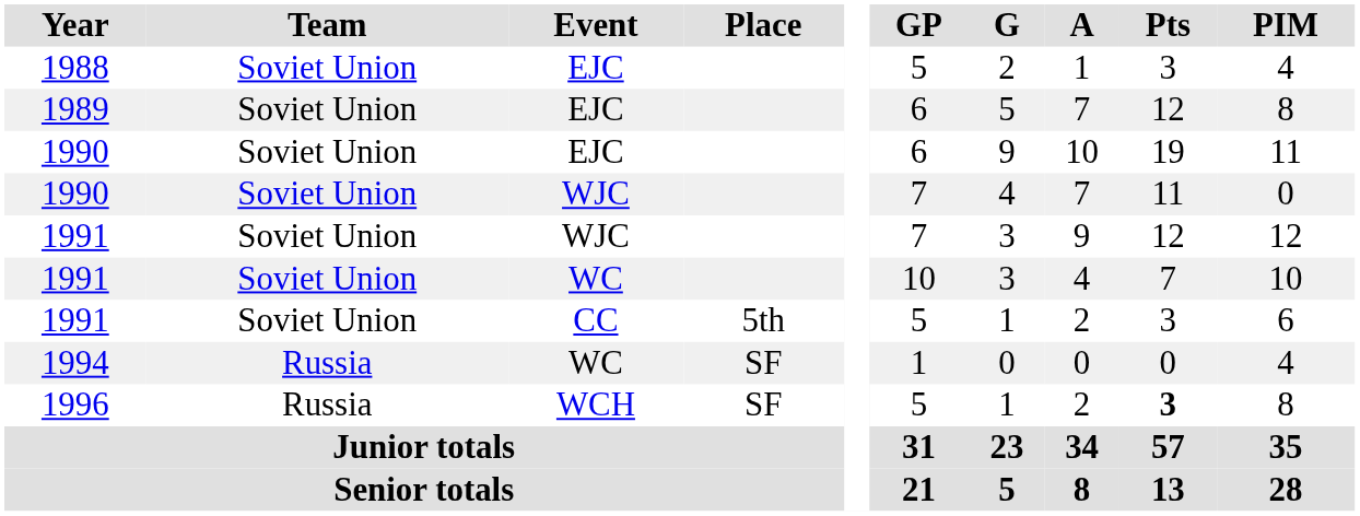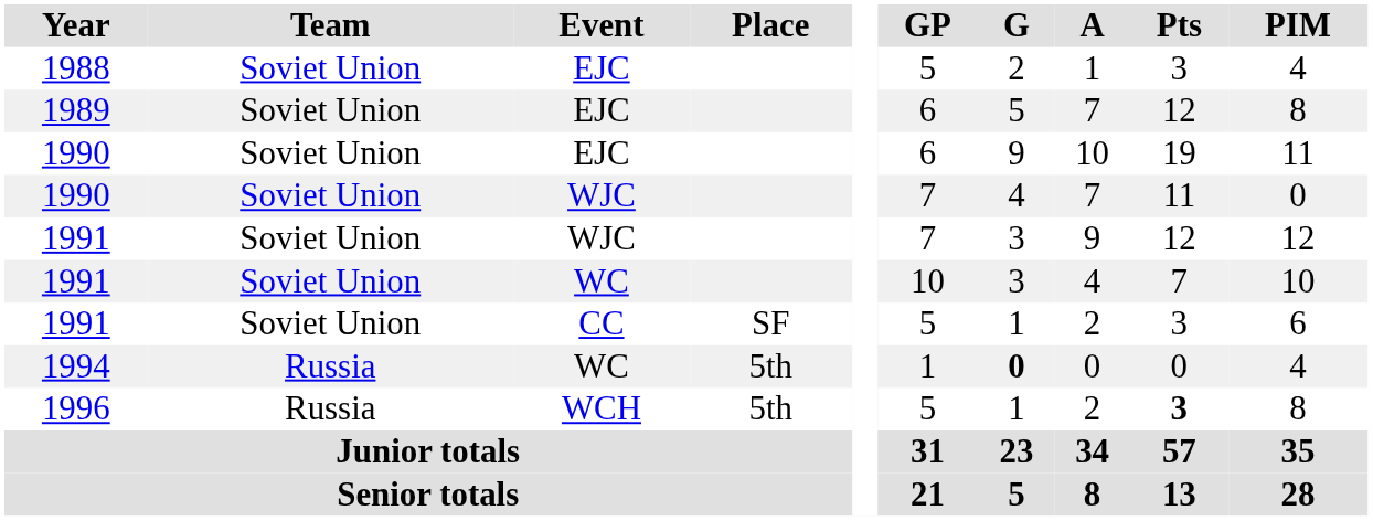1991 / CC | Place: 5th -> SF
1994 | Place: SF -> 5th
1994 | G: normal -> bold
1996 | Place: SF -> 5th
